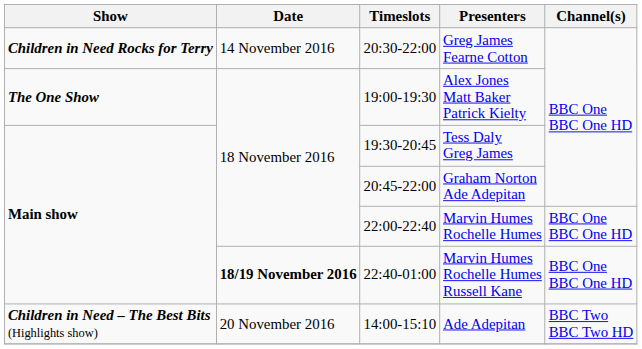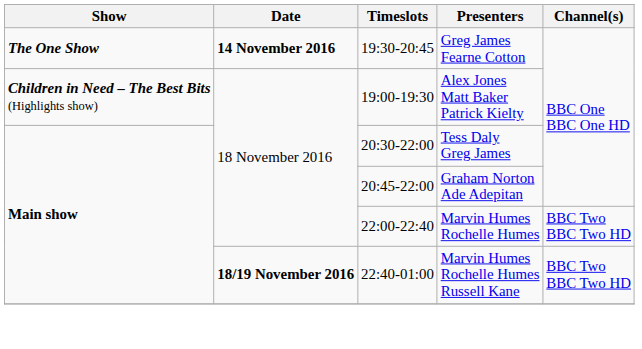Greg James Fearne Cotton | Show: Children in Need Rocks for Terry -> The One Show
Greg James Fearne Cotton | Date: normal -> bold
Greg James Fearne Cotton | Timeslots: 20:30-22:00 -> 19:30-20:45
Alex Jones Matt Baker Patrick Kielty | Show: The One Show -> Children in Need – The Best Bits (Highlights show)
Tess Daly Greg James | Timeslots: 19:30-20:45 -> 20:30-22:00
Marvin Humes Rochelle Humes | Channel(s): BBC One BBC One HD -> BBC Two BBC Two HD
Marvin Humes Rochelle Humes Russell Kane | Channel(s): BBC One BBC One HD -> BBC Two BBC Two HD
- row: Children in Need – The Best Bits (Highlights show) | 20 November 2016 | 14:00-15:10 | Ade Adepitan | BBC Two BBC Two HD
